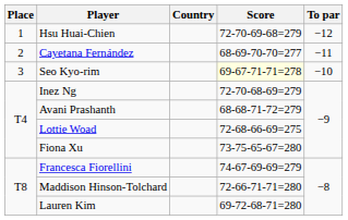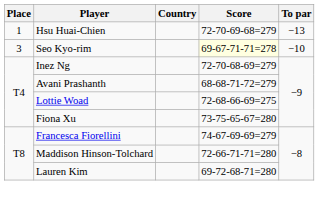Hsu Huai-Chien | To par: −12 -> −13
- row: 2 | Cayetana Fernández | 68-69-70-70=277 | −11
